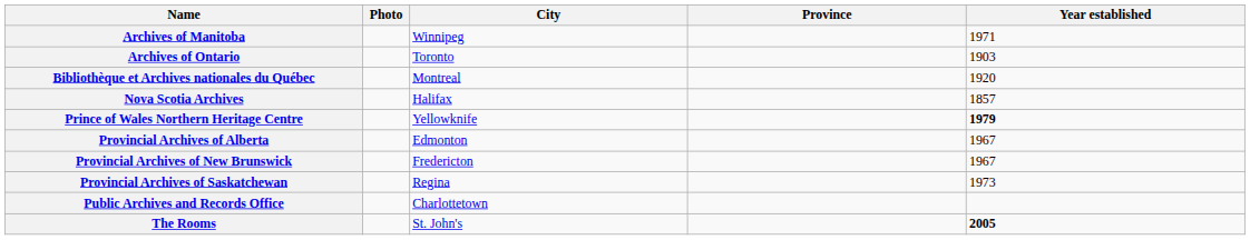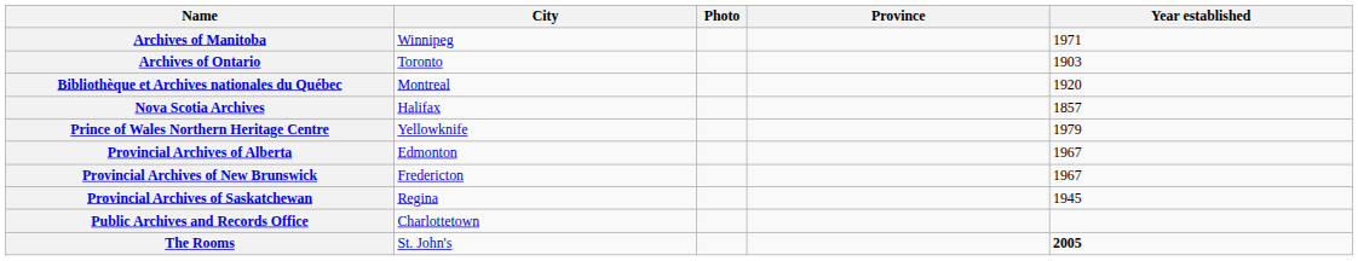columns swapped: Photo <-> City
Prince of Wales Northern Heritage Centre | Year established: bold -> normal
Provincial Archives of Saskatchewan | Year established: 1973 -> 1945
